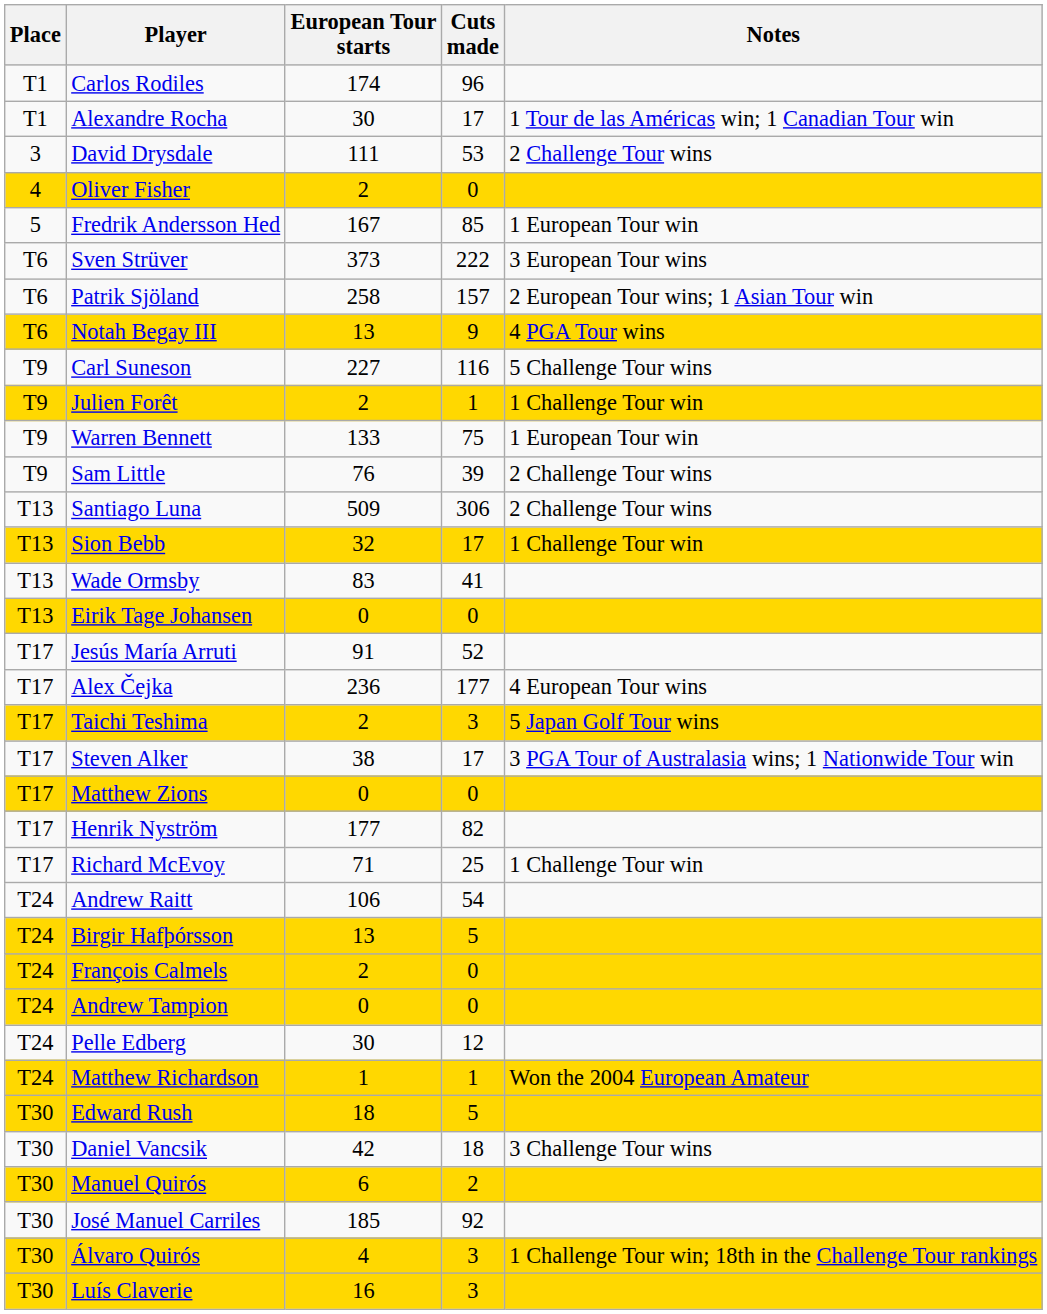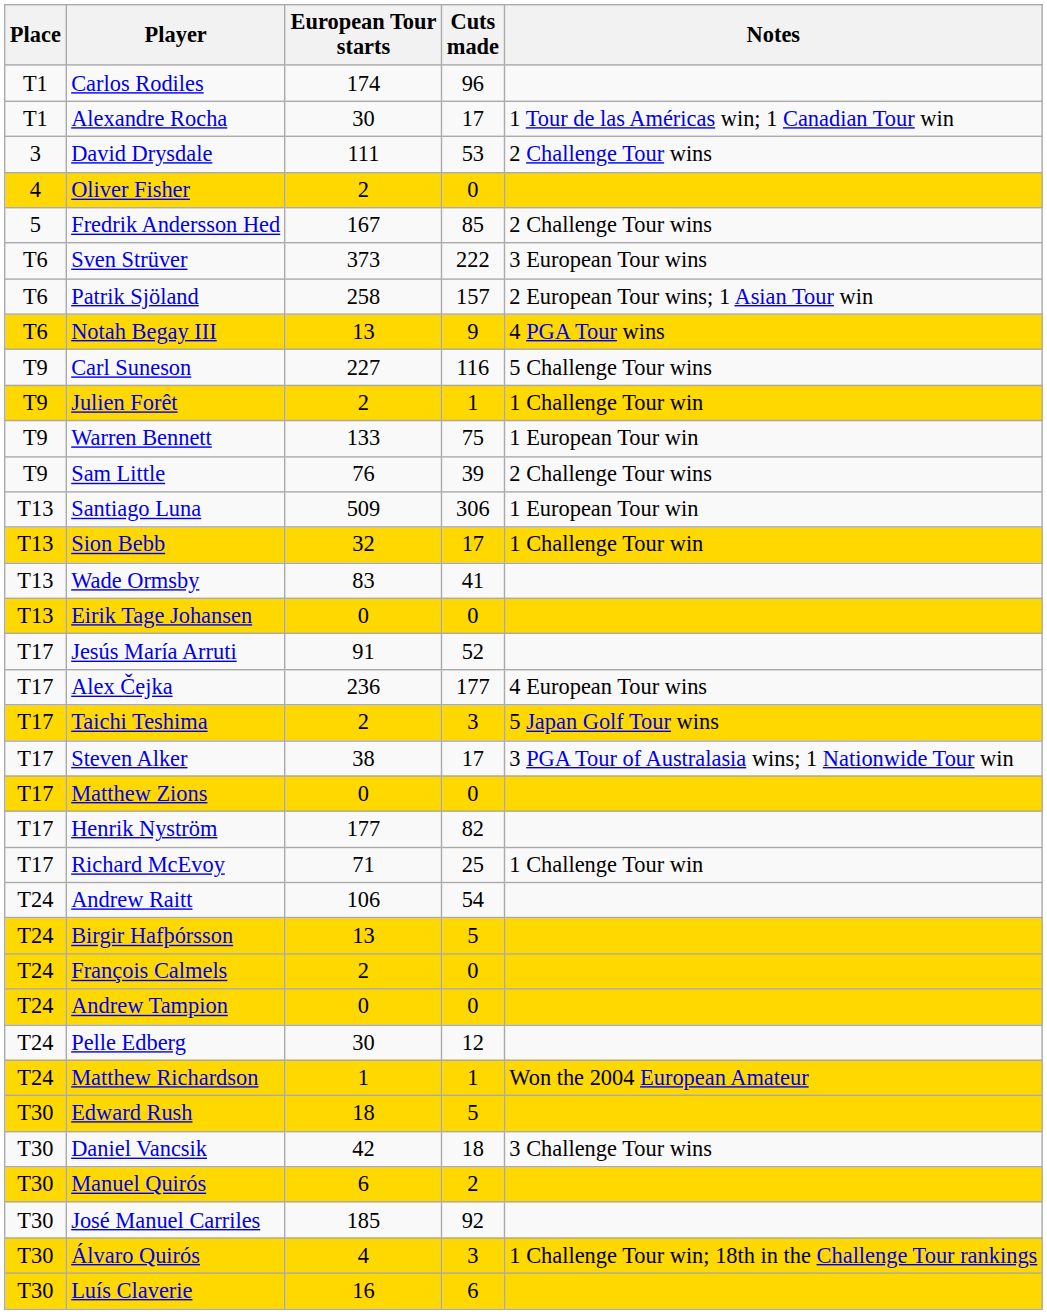Fredrik Andersson Hed | Notes: 1 European Tour win -> 2 Challenge Tour wins
Santiago Luna | Notes: 2 Challenge Tour wins -> 1 European Tour win
Luís Claverie | Cuts made: 3 -> 6
